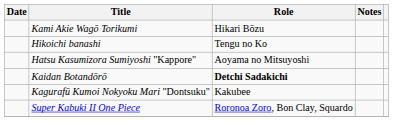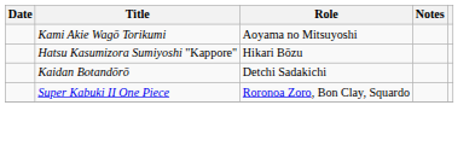Kami Akie Wagō Torikumi | Role: Hikari Bōzu -> Aoyama no Mitsuyoshi
- row: Hikoichi banashi | Tengu no Ko
Hatsu Kasumizora Sumiyoshi "Kappore" | Role: Aoyama no Mitsuyoshi -> Hikari Bōzu
Kaidan Botandōrō | Role: bold -> normal
- row: Kagurafū Kumoi Nokyoku Mari "Dontsuku" | Kakubee
